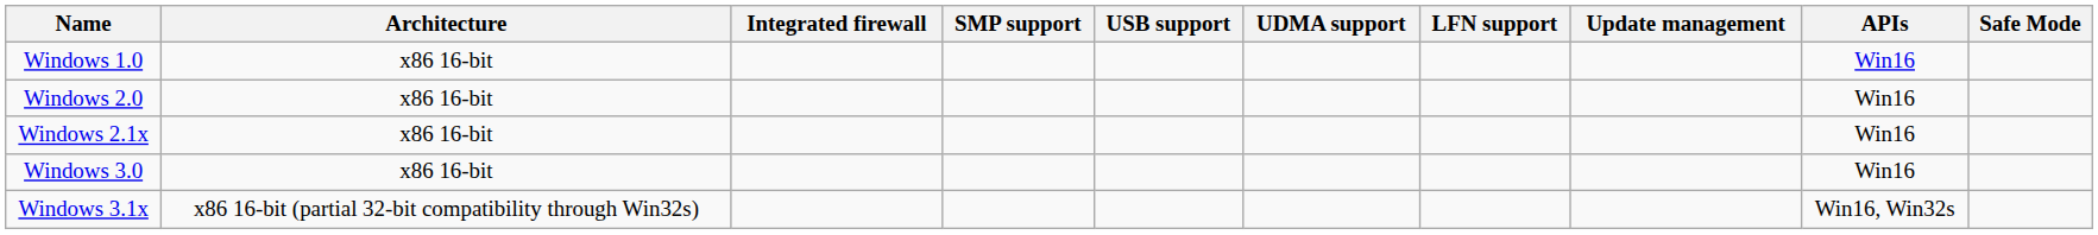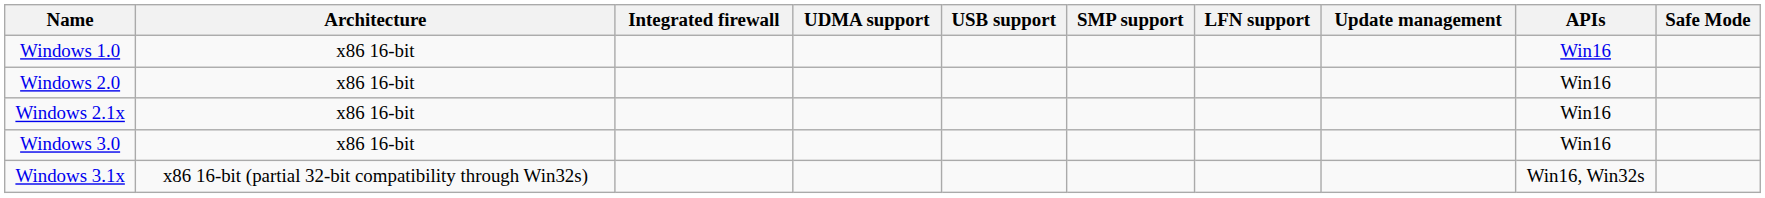columns swapped: SMP support <-> UDMA support
